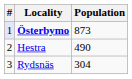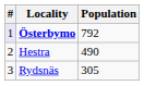Österbymo | Population: 873 -> 792
Rydsnäs | Population: 304 -> 305
